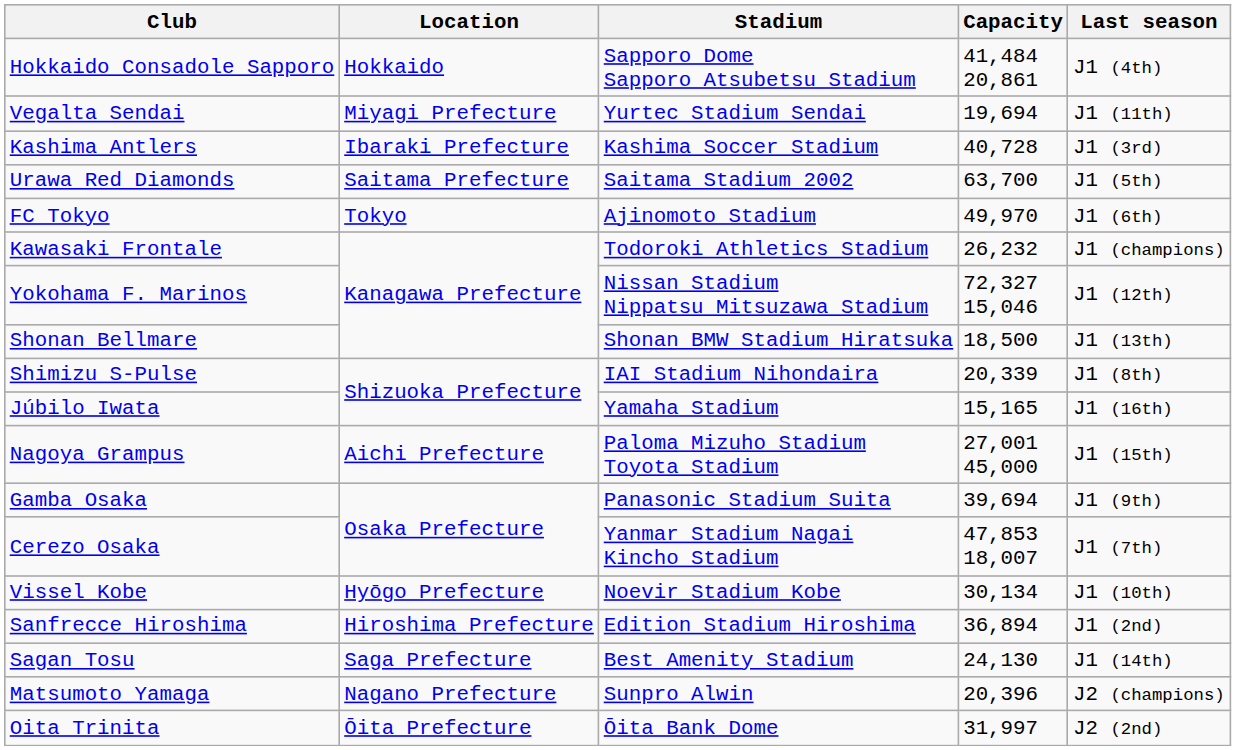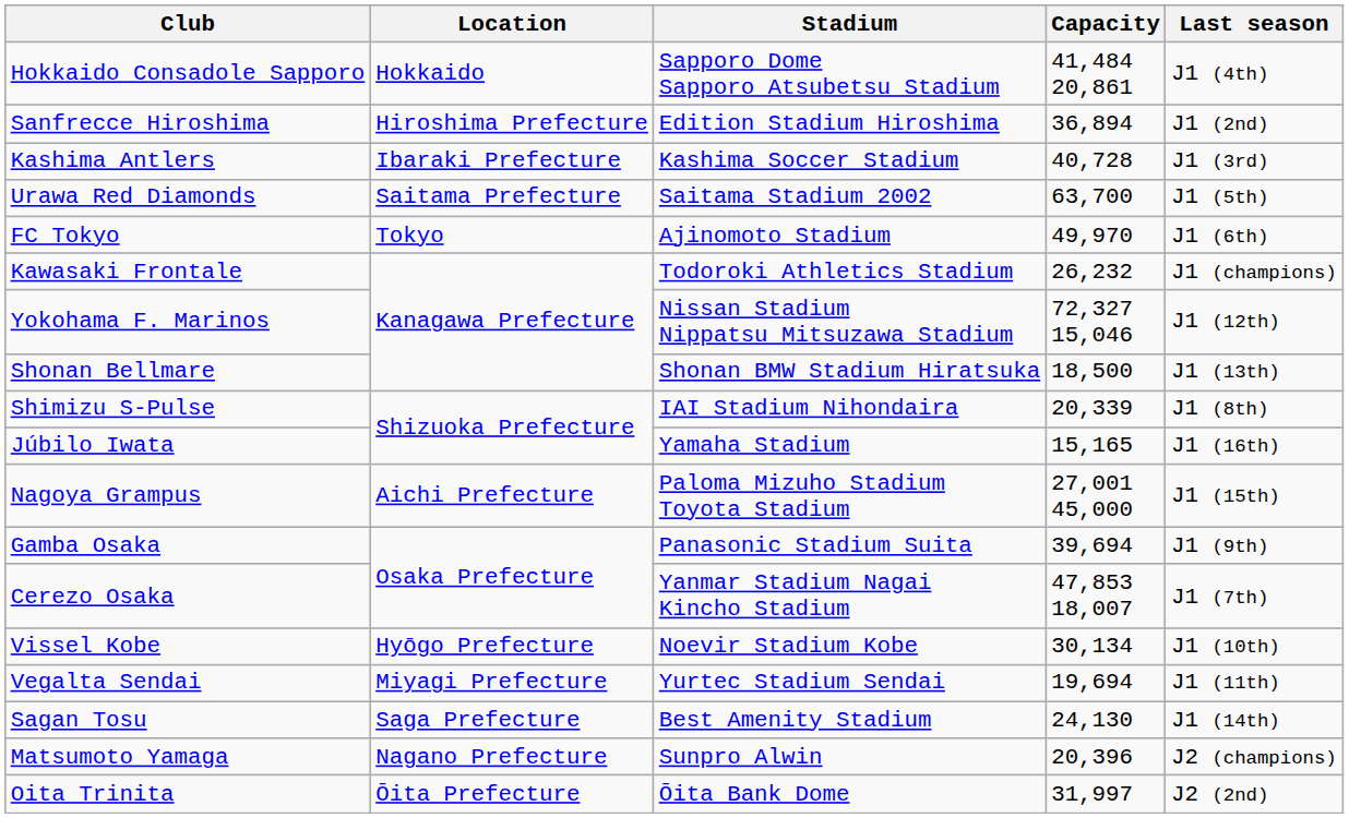rows swapped: Vegalta Sendai <-> Sanfrecce Hiroshima
